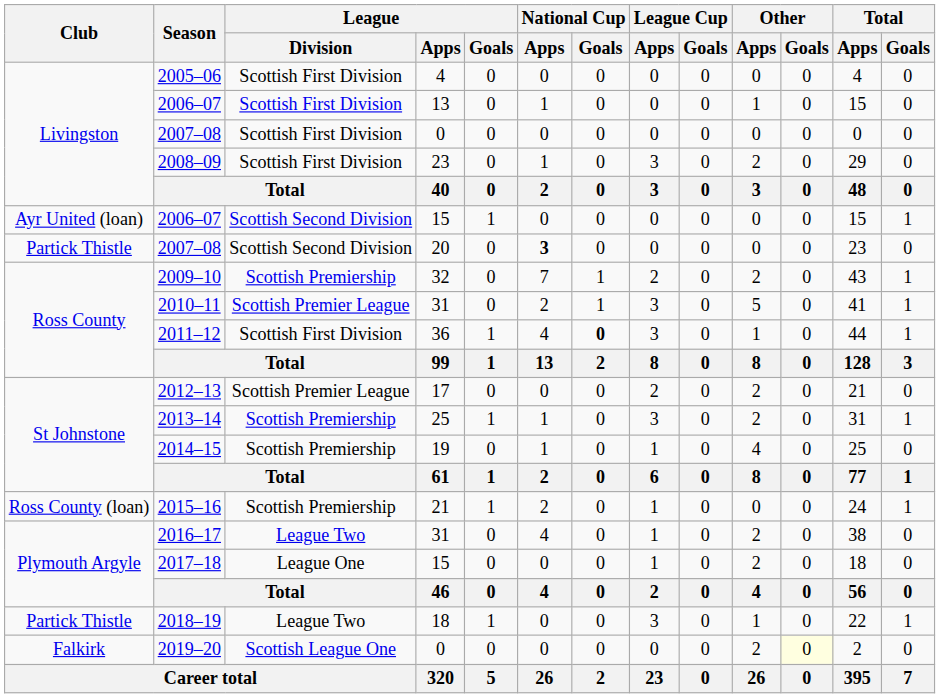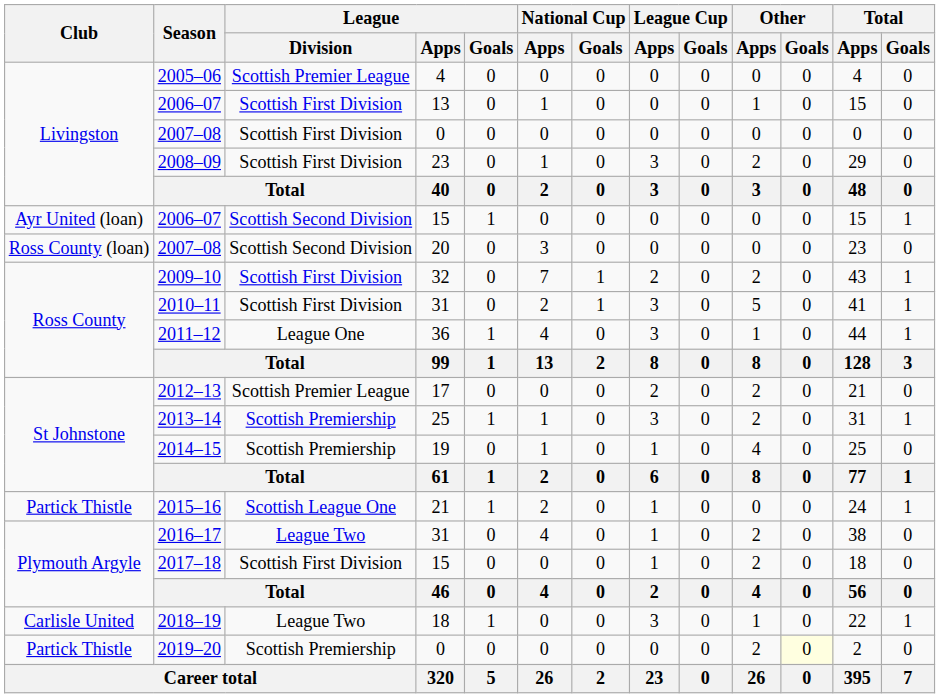2005–06 | League / Division: Scottish First Division -> Scottish Premier League
2007–08 / 20 | Club: Partick Thistle -> Ross County (loan)
2007–08 / 20 | National Cup / Apps: bold -> normal
2009–10 | League / Division: Scottish Premiership -> Scottish First Division
2010–11 | League / Division: Scottish Premier League -> Scottish First Division
2011–12 | League / Division: Scottish First Division -> League One
2011–12 | National Cup / Goals: bold -> normal
2015–16 | Club: Ross County (loan) -> Partick Thistle
2015–16 | League / Division: Scottish Premiership -> Scottish League One
2017–18 | League / Division: League One -> Scottish First Division
2018–19 | Club: Partick Thistle -> Carlisle United
2019–20 | Club: Falkirk -> Partick Thistle
2019–20 | League / Division: Scottish League One -> Scottish Premiership
